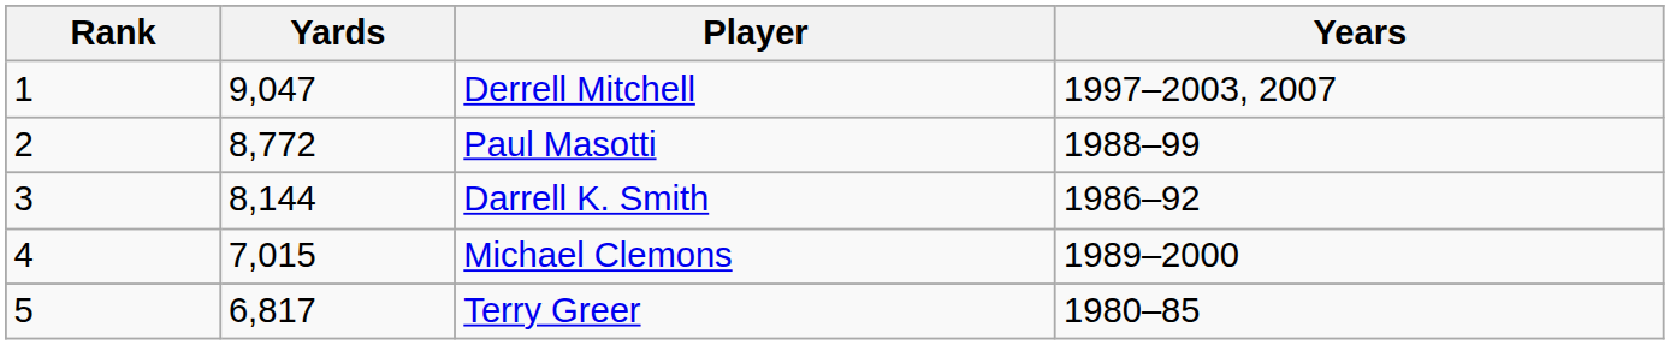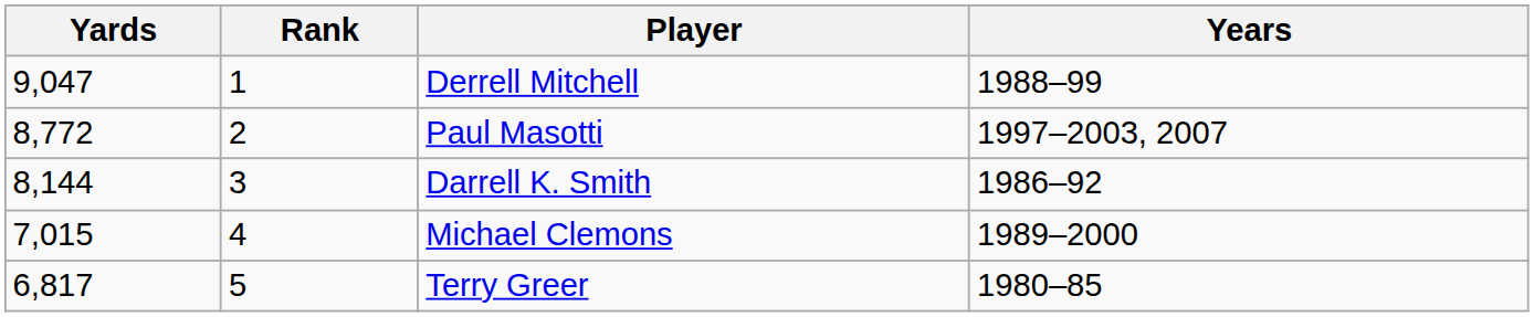columns swapped: Rank <-> Yards
Derrell Mitchell | Years: 1997–2003, 2007 -> 1988–99
Paul Masotti | Years: 1988–99 -> 1997–2003, 2007
